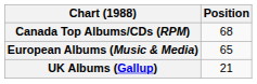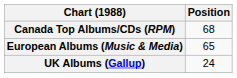UK Albums (Gallup) | Position: 21 -> 24
